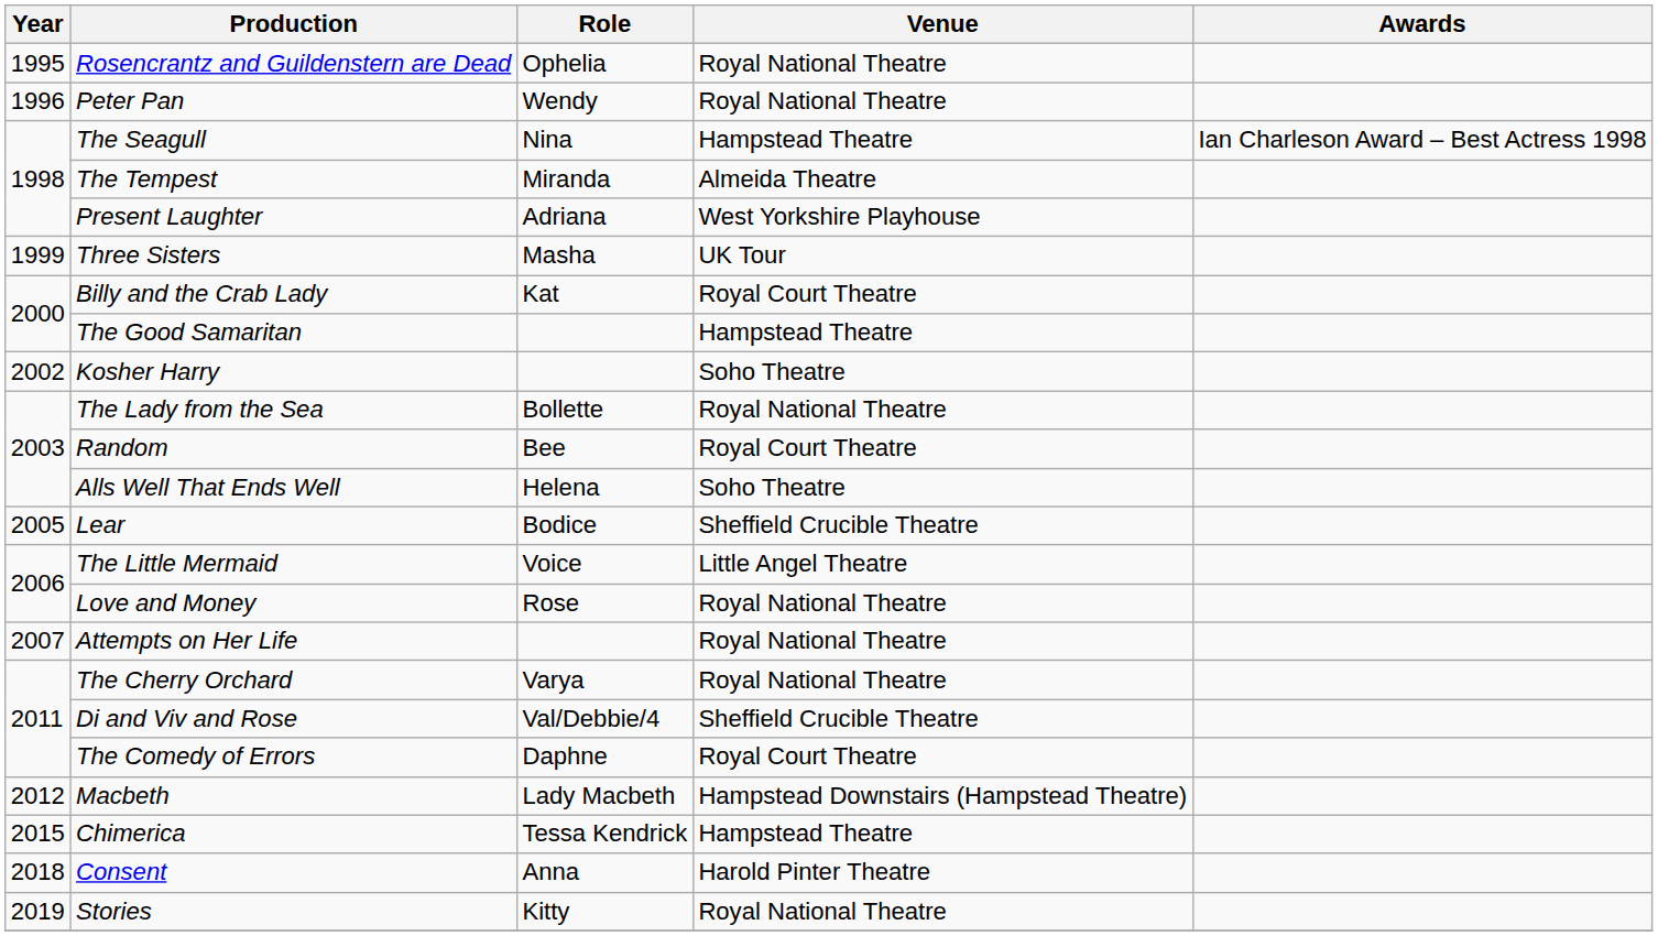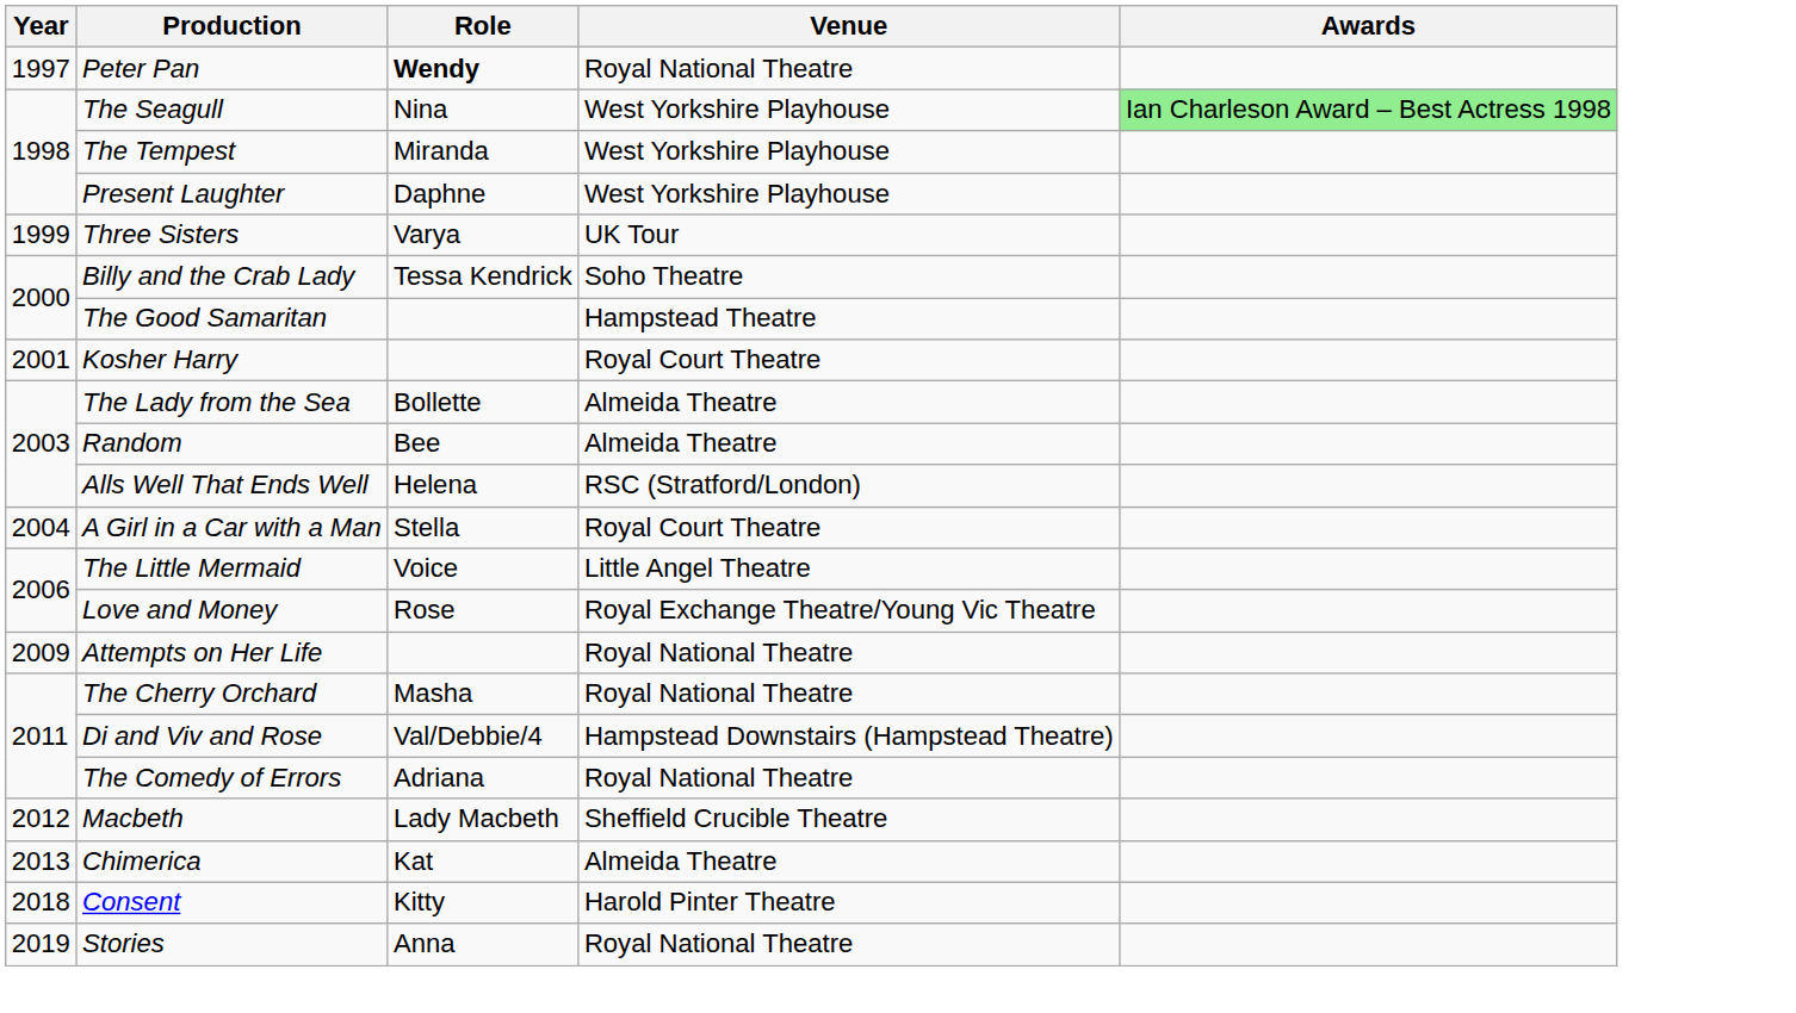- row: 1995 | Rosencrantz and Guildenstern are Dead | Ophelia | Royal National Theatre
Peter Pan | Year: 1996 -> 1997
Peter Pan | Role: normal -> bold
The Seagull | Venue: Hampstead Theatre -> West Yorkshire Playhouse
The Seagull | Awards: no background -> lightgreen background
The Tempest | Venue: Almeida Theatre -> West Yorkshire Playhouse
Present Laughter | Role: Adriana -> Daphne
Three Sisters | Role: Masha -> Varya
Billy and the Crab Lady | Role: Kat -> Tessa Kendrick
Billy and the Crab Lady | Venue: Royal Court Theatre -> Soho Theatre
Kosher Harry | Year: 2002 -> 2001
Kosher Harry | Venue: Soho Theatre -> Royal Court Theatre
The Lady from the Sea | Venue: Royal National Theatre -> Almeida Theatre
Random | Venue: Royal Court Theatre -> Almeida Theatre
Alls Well That Ends Well | Venue: Soho Theatre -> RSC (Stratford/London)
+ row: 2004 | A Girl in a Car with a Man | Stella | Royal Court Theatre
- row: 2005 | Lear | Bodice | Sheffield Crucible Theatre
Love and Money | Venue: Royal National Theatre -> Royal Exchange Theatre/Young Vic Theatre
Attempts on Her Life | Year: 2007 -> 2009
The Cherry Orchard | Role: Varya -> Masha
Di and Viv and Rose | Venue: Sheffield Crucible Theatre -> Hampstead Downstairs (Hampstead Theatre)
The Comedy of Errors | Role: Daphne -> Adriana
The Comedy of Errors | Venue: Royal Court Theatre -> Royal National Theatre
Macbeth | Venue: Hampstead Downstairs (Hampstead Theatre) -> Sheffield Crucible Theatre
Chimerica | Year: 2015 -> 2013
Chimerica | Role: Tessa Kendrick -> Kat
Chimerica | Venue: Hampstead Theatre -> Almeida Theatre
Consent | Role: Anna -> Kitty
Stories | Role: Kitty -> Anna
